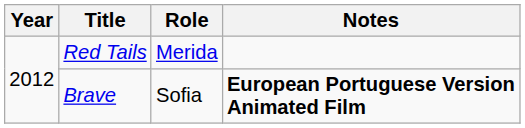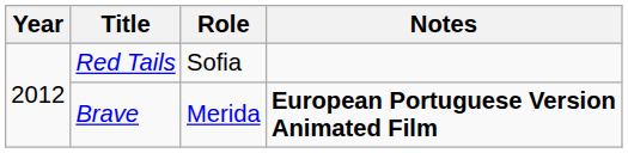Red Tails | Role: Merida -> Sofia
Brave | Role: Sofia -> Merida
